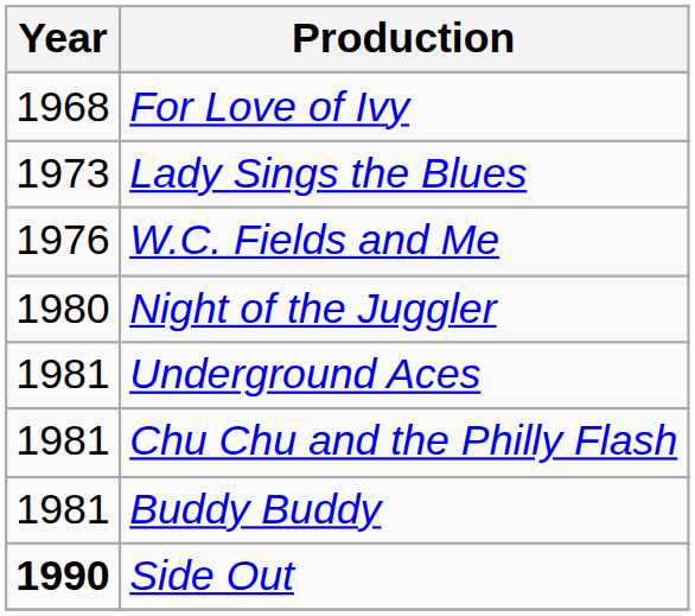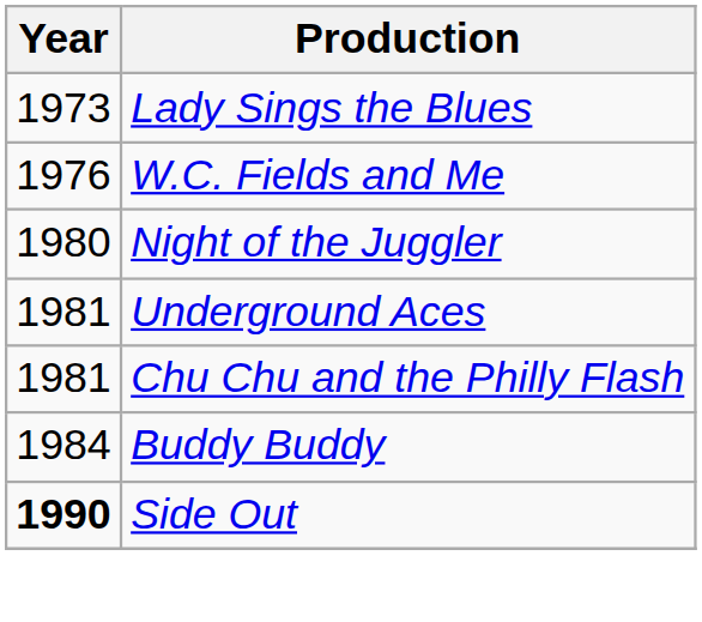- row: 1968 | For Love of Ivy
Buddy Buddy | Year: 1981 -> 1984
